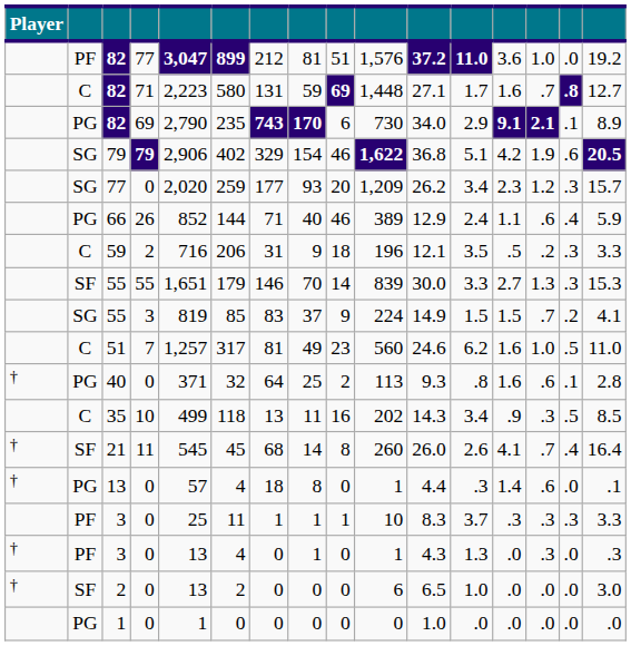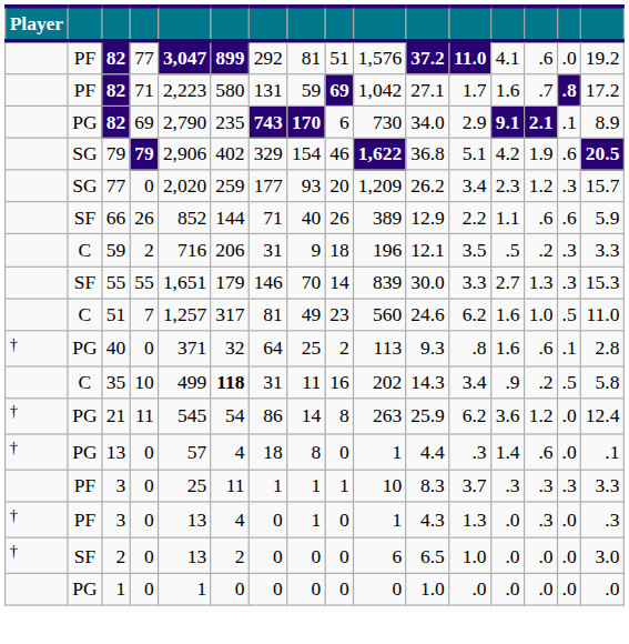82 / 77 | column 7: 212 -> 292
82 / 77 | column 13: 3.6 -> 4.1
82 / 77 | column 14: 1.0 -> .6
82 / 71 | column 2: C -> PF
82 / 71 | column 10: 1,448 -> 1,042
82 / 71 | column 16: 12.7 -> 17.2
66 | column 2: PG -> SF
66 | column 9: 46 -> 26
66 | column 12: 2.4 -> 2.2
66 | column 15: .4 -> .6
- row: SG | 55 | 3 | 819 | 85 | 83 | 37 | 9 | 224 | 14.9 | 1.5 | 1.5 | .7 | .2 | 4.1
35 | column 6: normal -> bold
35 | column 7: 13 -> 31
35 | column 14: .3 -> .2
35 | column 16: 8.5 -> 5.8
21 | column 2: SF -> PG
21 | column 6: 45 -> 54
21 | column 7: 68 -> 86
21 | column 10: 260 -> 263
21 | column 11: 26.0 -> 25.9
21 | column 12: 2.6 -> 6.2
21 | column 13: 4.1 -> 3.6
21 | column 14: .7 -> 1.2
21 | column 15: .4 -> .0
21 | column 16: 16.4 -> 12.4
